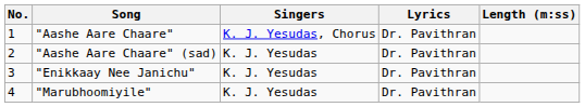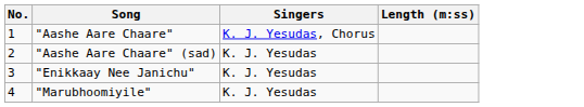- column: Lyrics | Dr. Pavithran | Dr. Pavithran | Dr. Pavithran | Dr. Pavithran
